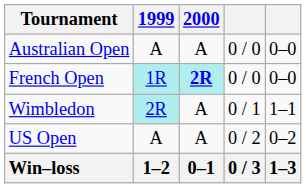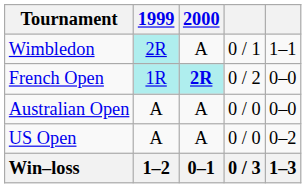rows swapped: Australian Open <-> Wimbledon
French Open | column 4: 0 / 0 -> 0 / 2
US Open | column 4: 0 / 2 -> 0 / 0
